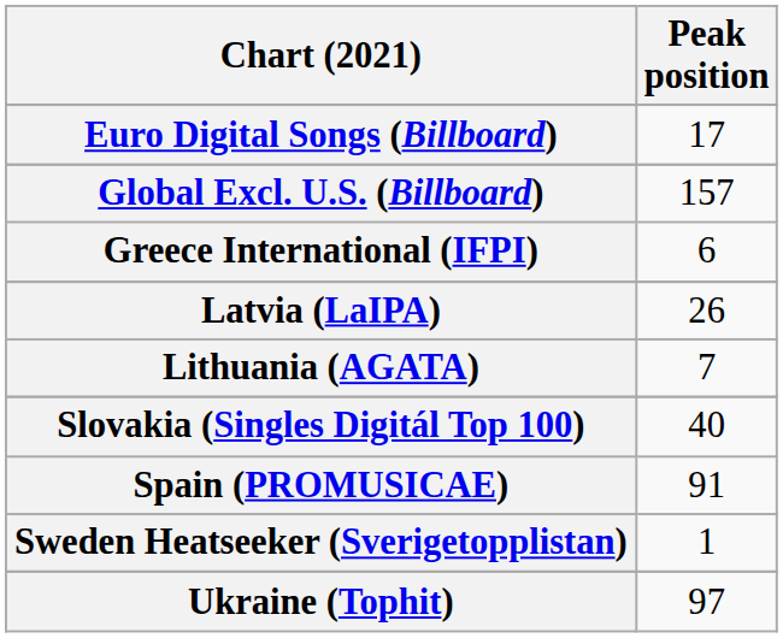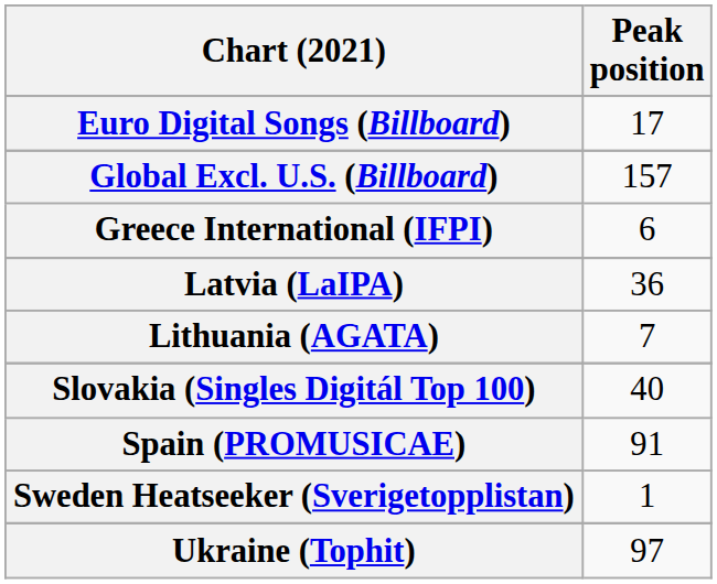Latvia (LaIPA) | Peak position: 26 -> 36
